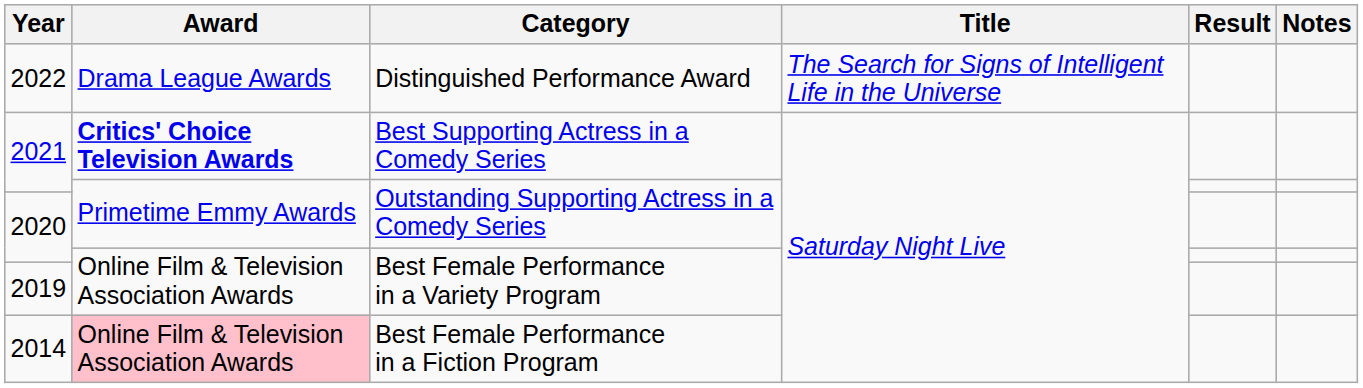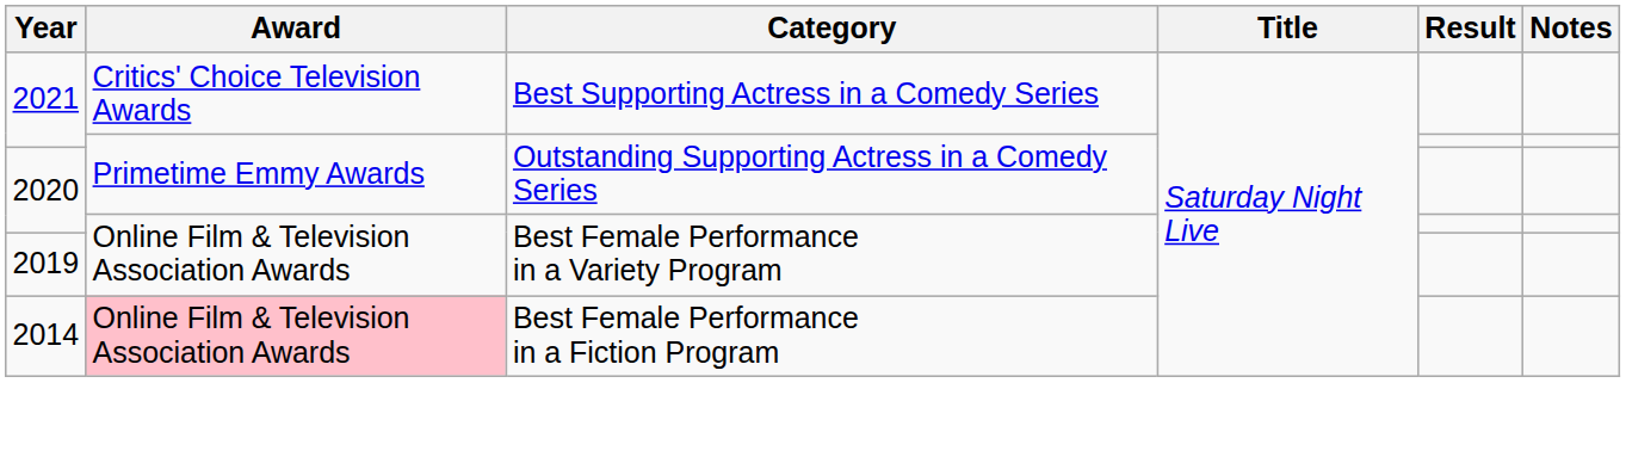- row: 2022 | Drama League Awards | Distinguished Performance Award | The Search for Signs of Intelligent Life in the Universe
2021 / Best Supporting Actress in a Comedy Series | Award: bold -> normal
